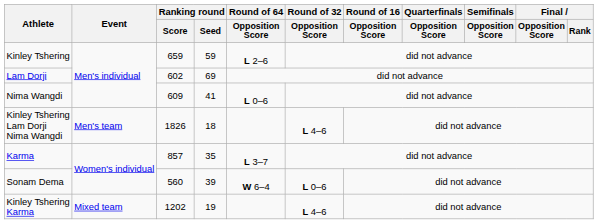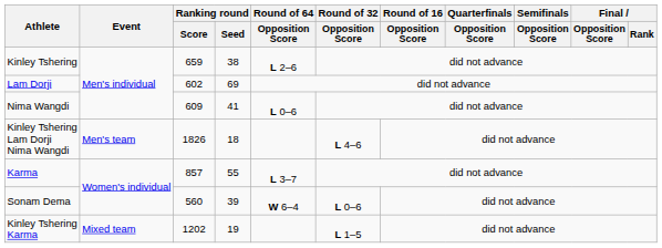Kinley Tshering | Ranking round / Seed: 59 -> 38
Karma | Ranking round / Seed: 35 -> 55
Kinley Tshering Karma | Round of 32 / Opposition Score: L 4–6 -> L 1–5
